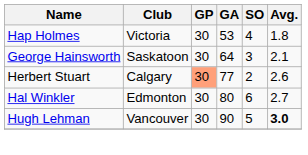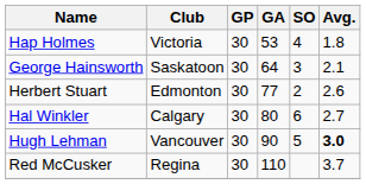Herbert Stuart | Club: Calgary -> Edmonton
Herbert Stuart | GP: lightsalmon background -> no background
Hal Winkler | Club: Edmonton -> Calgary
+ row: Red McCusker | Regina | 30 | 110 | 3.7
